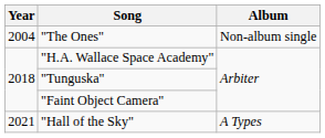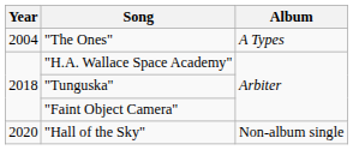"The Ones" | Album: Non-album single -> A Types
"Hall of the Sky" | Year: 2021 -> 2020
"Hall of the Sky" | Album: A Types -> Non-album single
